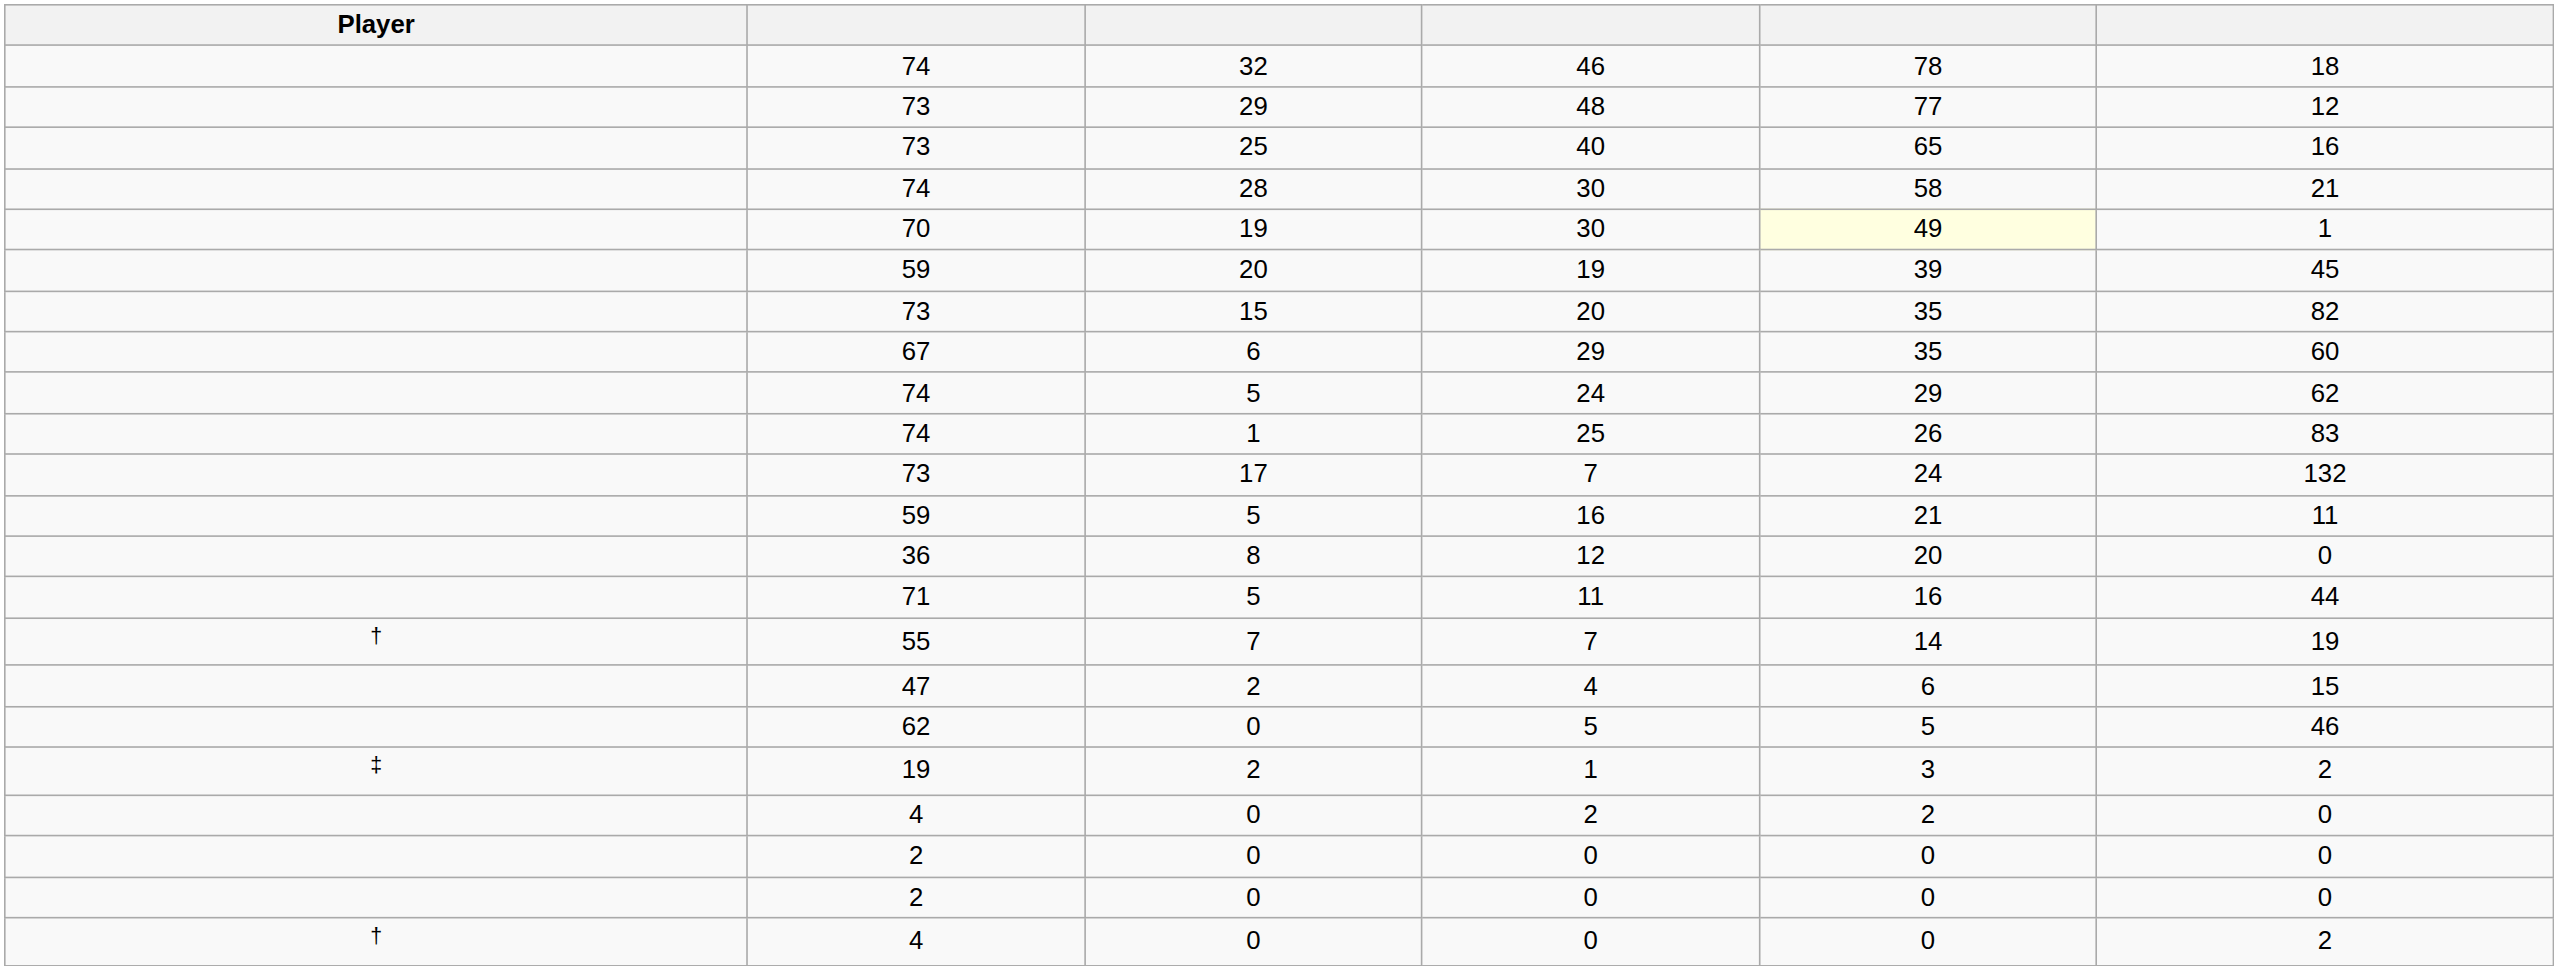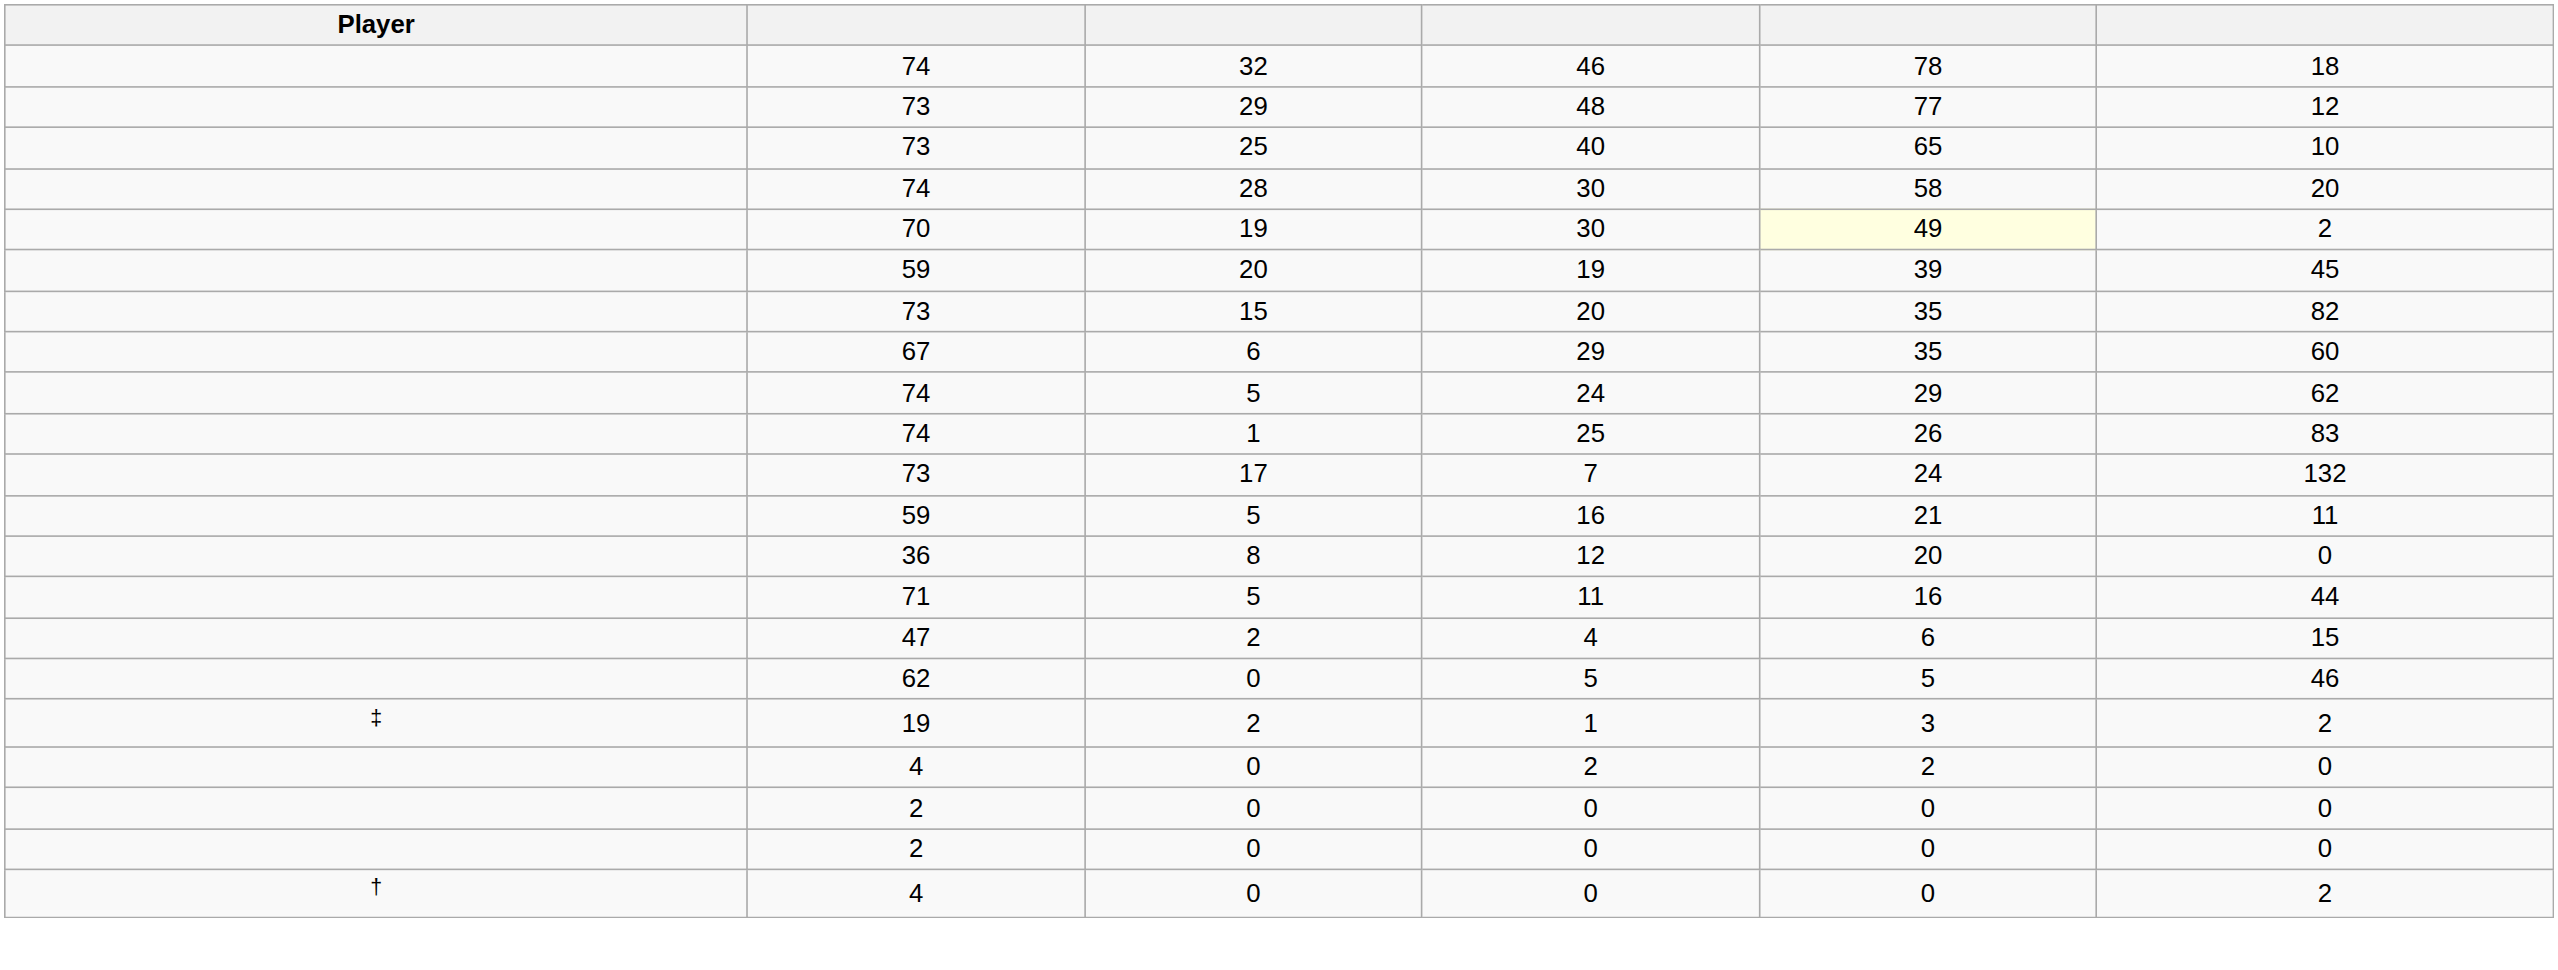40 | column 6: 16 -> 10
74 / 30 | column 6: 21 -> 20
70 / 30 | column 6: 1 -> 2
- row: † | 55 | 7 | 7 | 14 | 19
